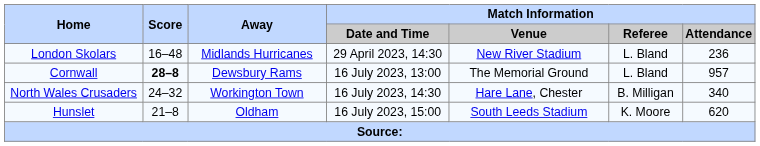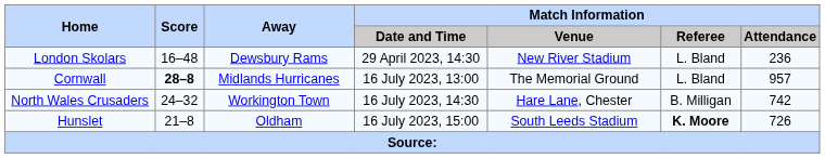London Skolars | Away: Midlands Hurricanes -> Dewsbury Rams
Cornwall | Away: Dewsbury Rams -> Midlands Hurricanes
North Wales Crusaders | Match Information / Attendance: 340 -> 742
Hunslet | Match Information / Referee: normal -> bold
Hunslet | Match Information / Attendance: 620 -> 726
